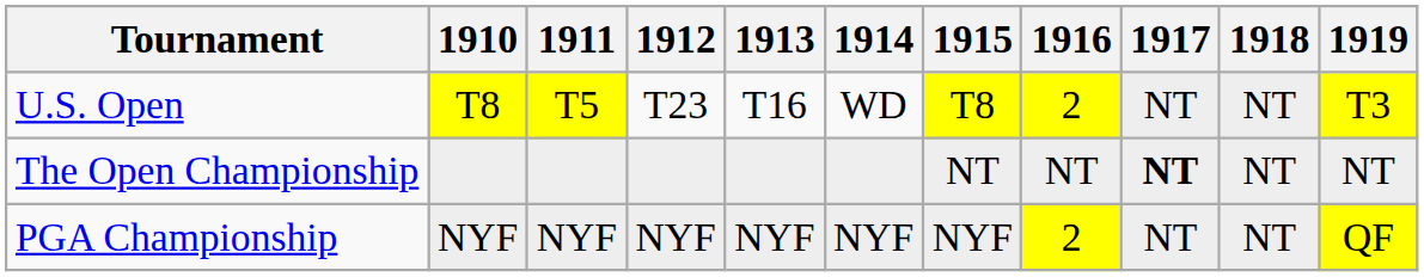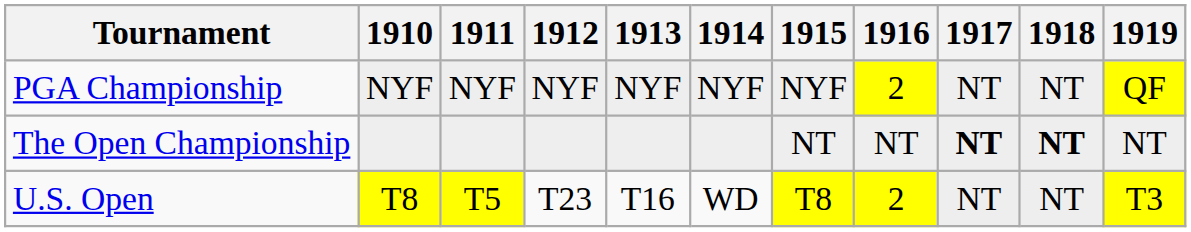rows swapped: U.S. Open <-> PGA Championship
The Open Championship | 1918: normal -> bold
